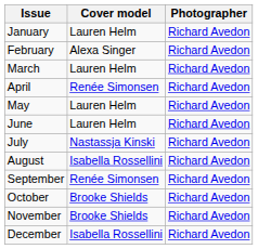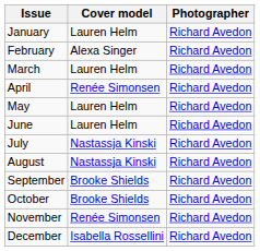August | Cover model: Isabella Rossellini -> Nastassja Kinski
September | Cover model: Renée Simonsen -> Brooke Shields
November | Cover model: Brooke Shields -> Renée Simonsen
